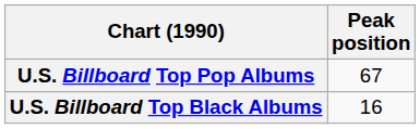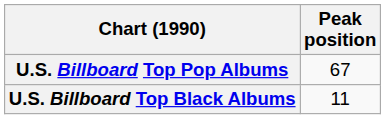U.S. Billboard Top Black Albums | Peak position: 16 -> 11
